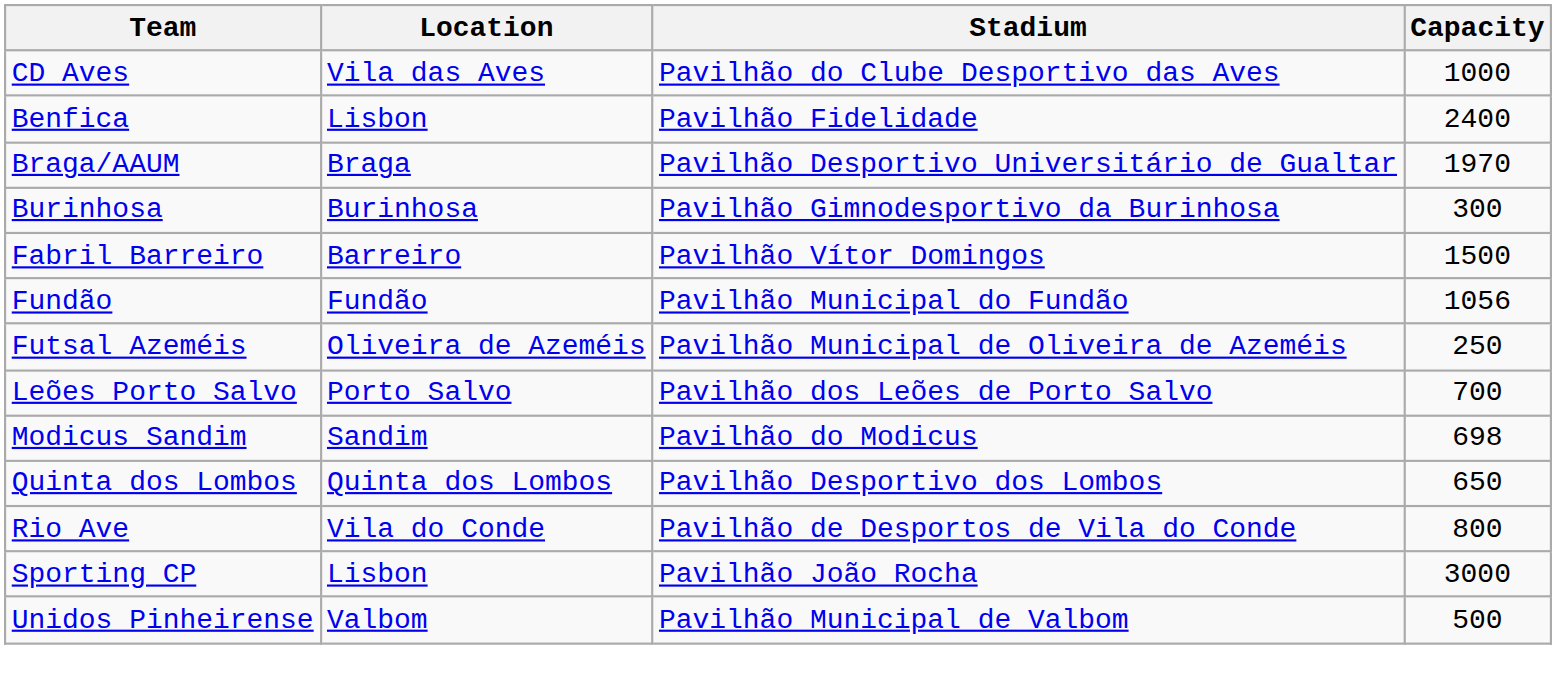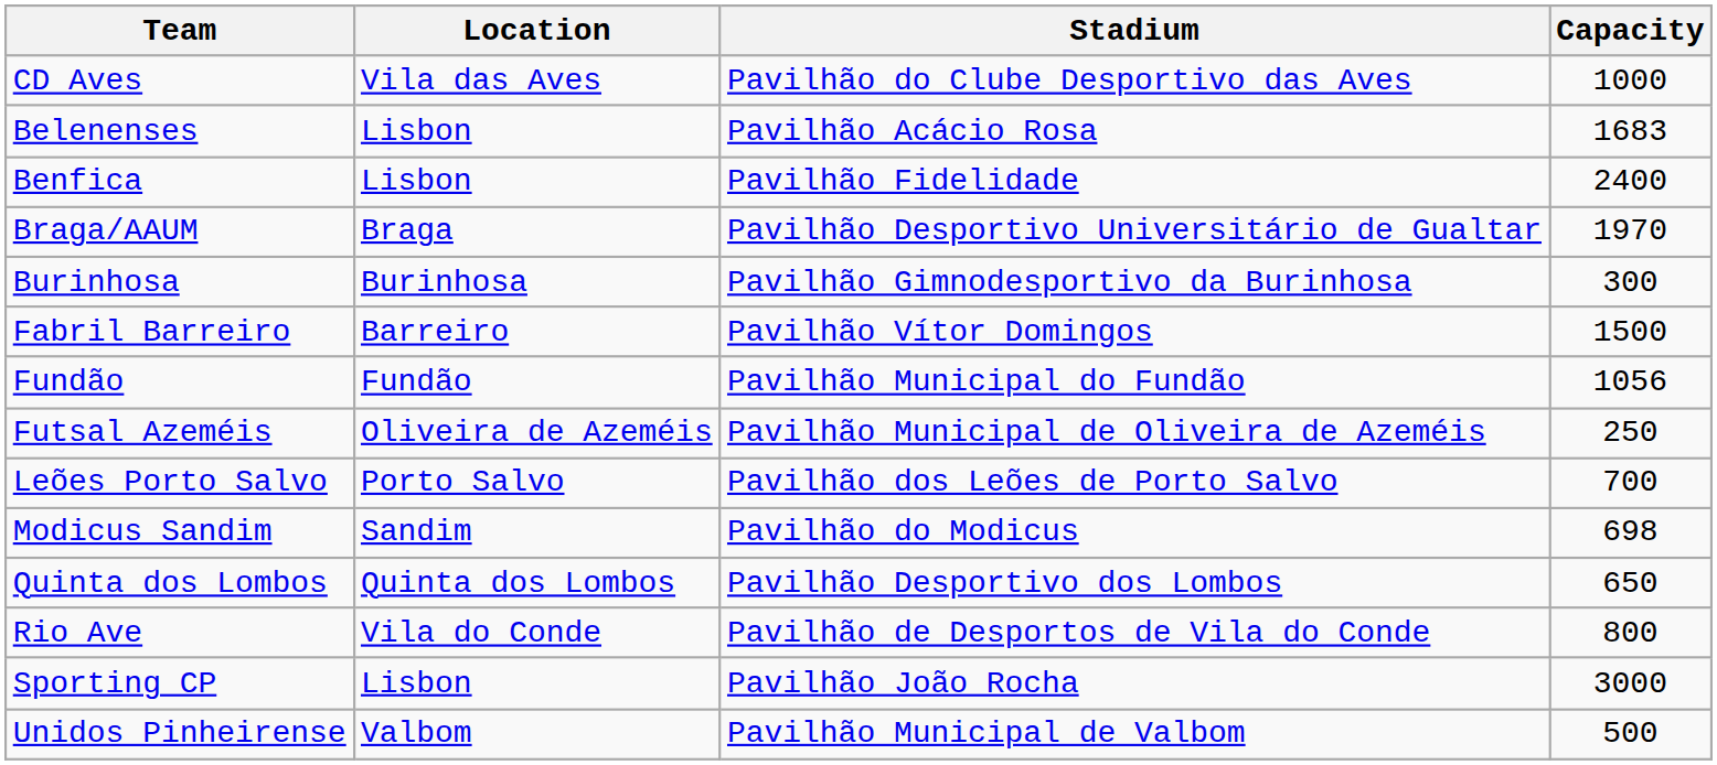+ row: Belenenses | Lisbon | Pavilhão Acácio Rosa | 1683
